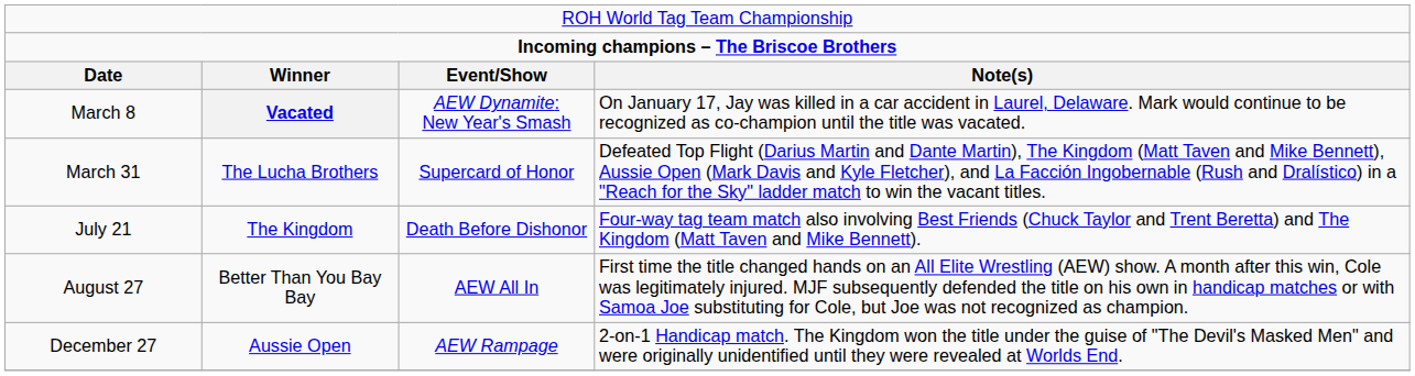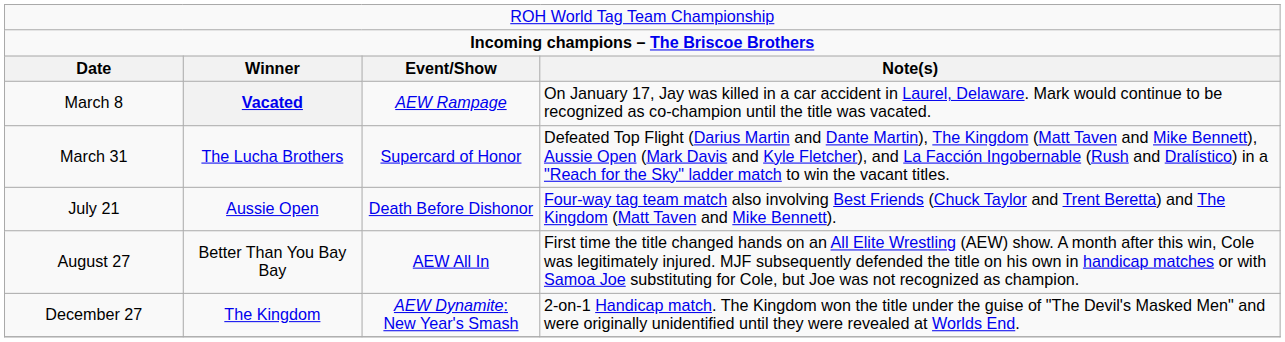March 8 | column 3: AEW Dynamite: New Year's Smash -> AEW Rampage
July 21 | column 2: The Kingdom -> Aussie Open
December 27 | column 2: Aussie Open -> The Kingdom
December 27 | column 3: AEW Rampage -> AEW Dynamite: New Year's Smash
